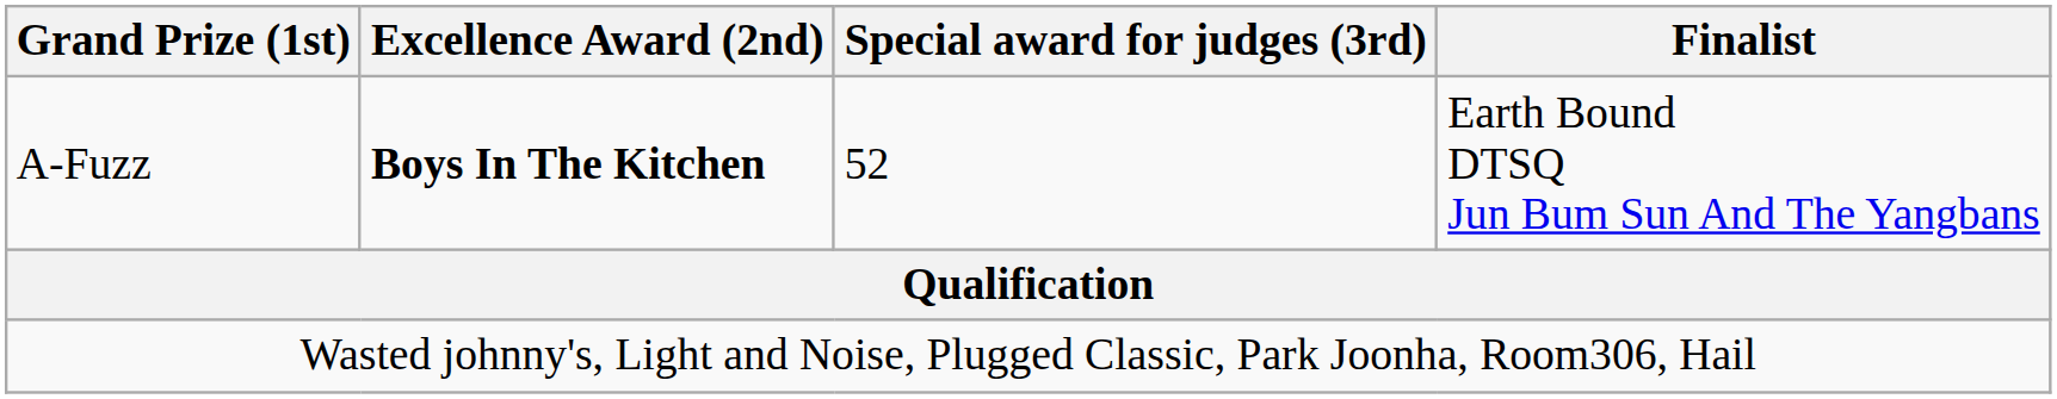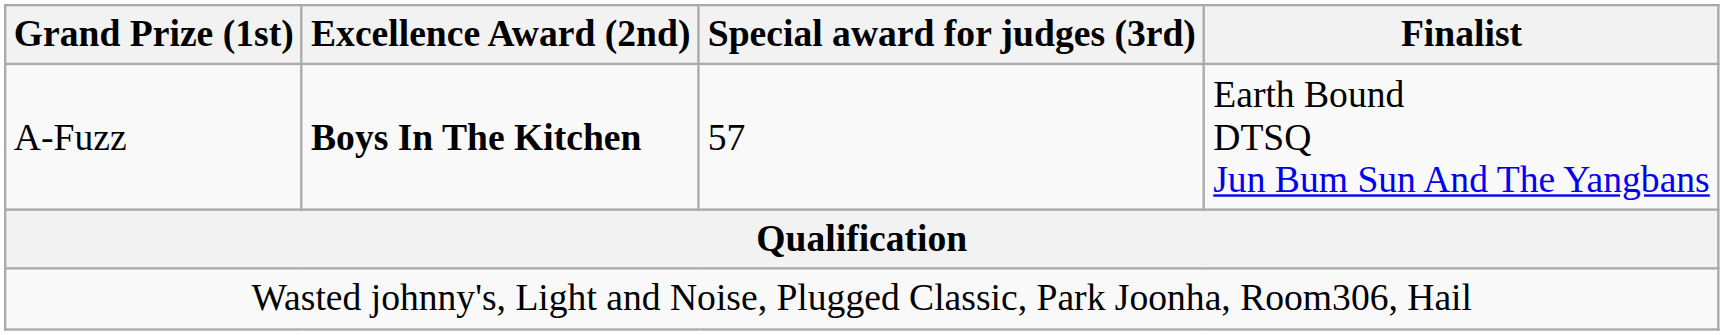A-Fuzz | Special award for judges (3rd): 52 -> 57
